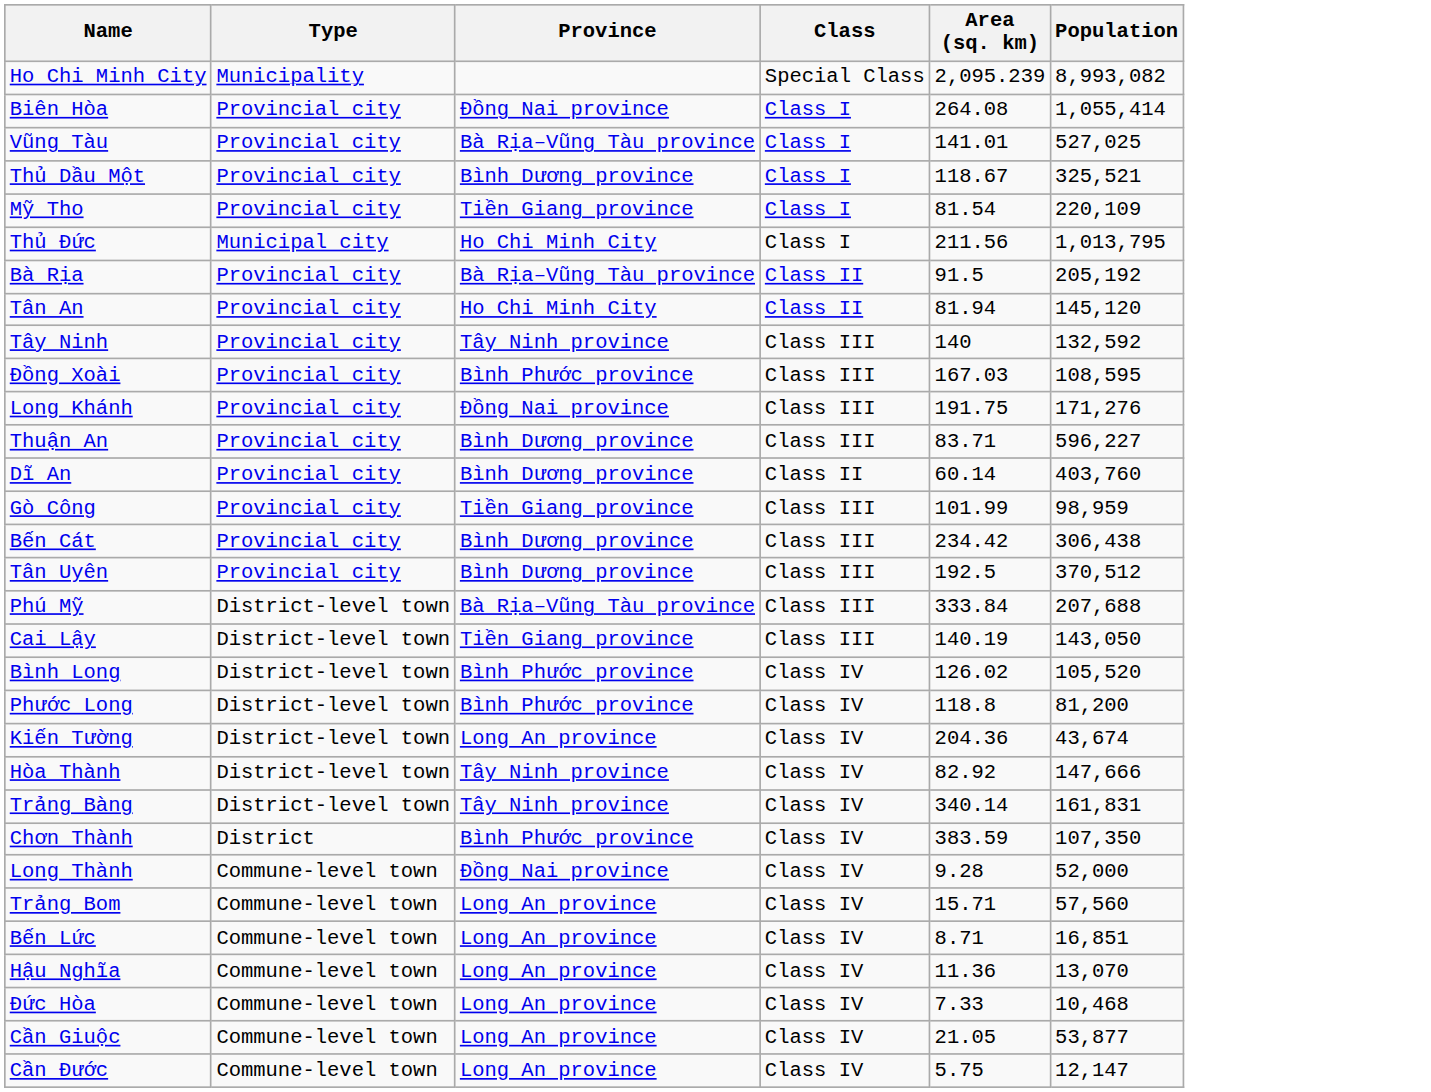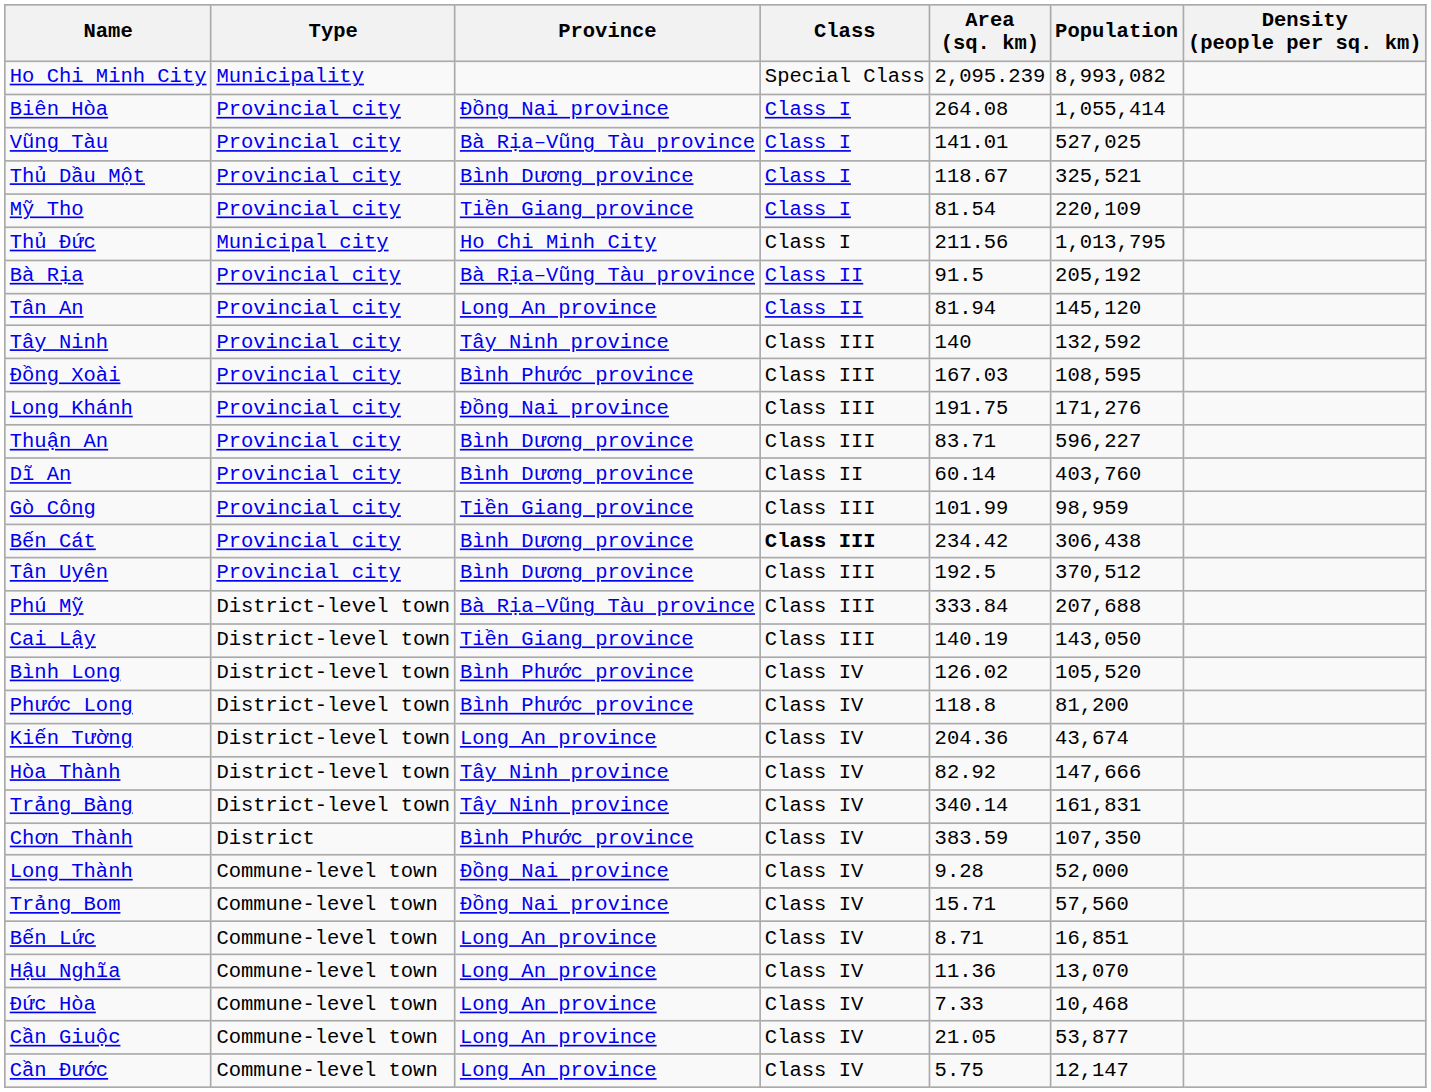+ column: Density (people per sq. km)
Tân An | Province: Ho Chi Minh City -> Long An province
Bến Cát | Class: normal -> bold
Trảng Bom | Province: Long An province -> Đồng Nai province
